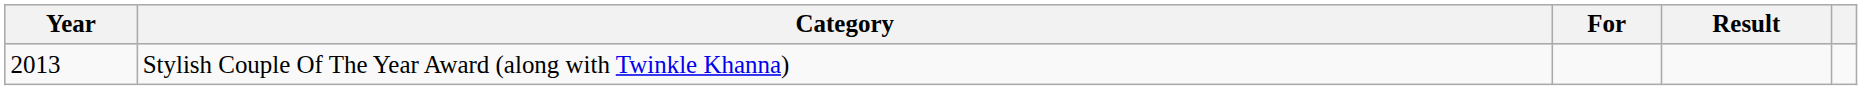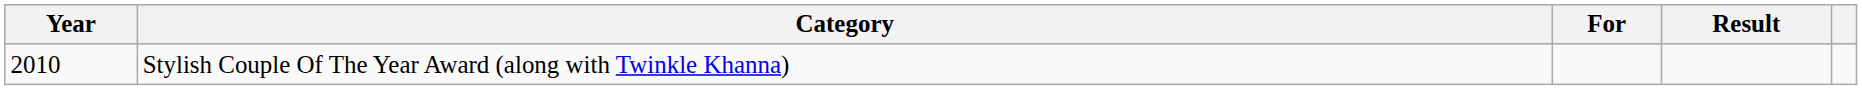Stylish Couple Of The Year Award (along with Twinkle Khanna) | Year: 2013 -> 2010
